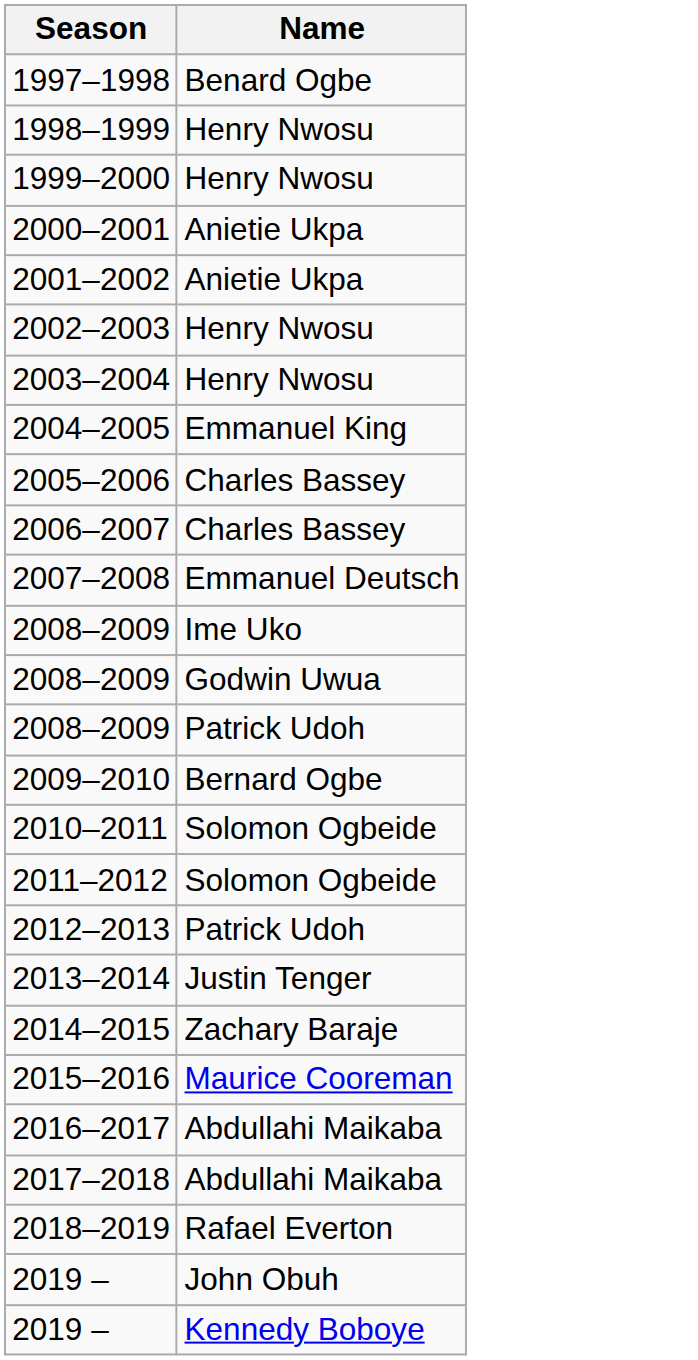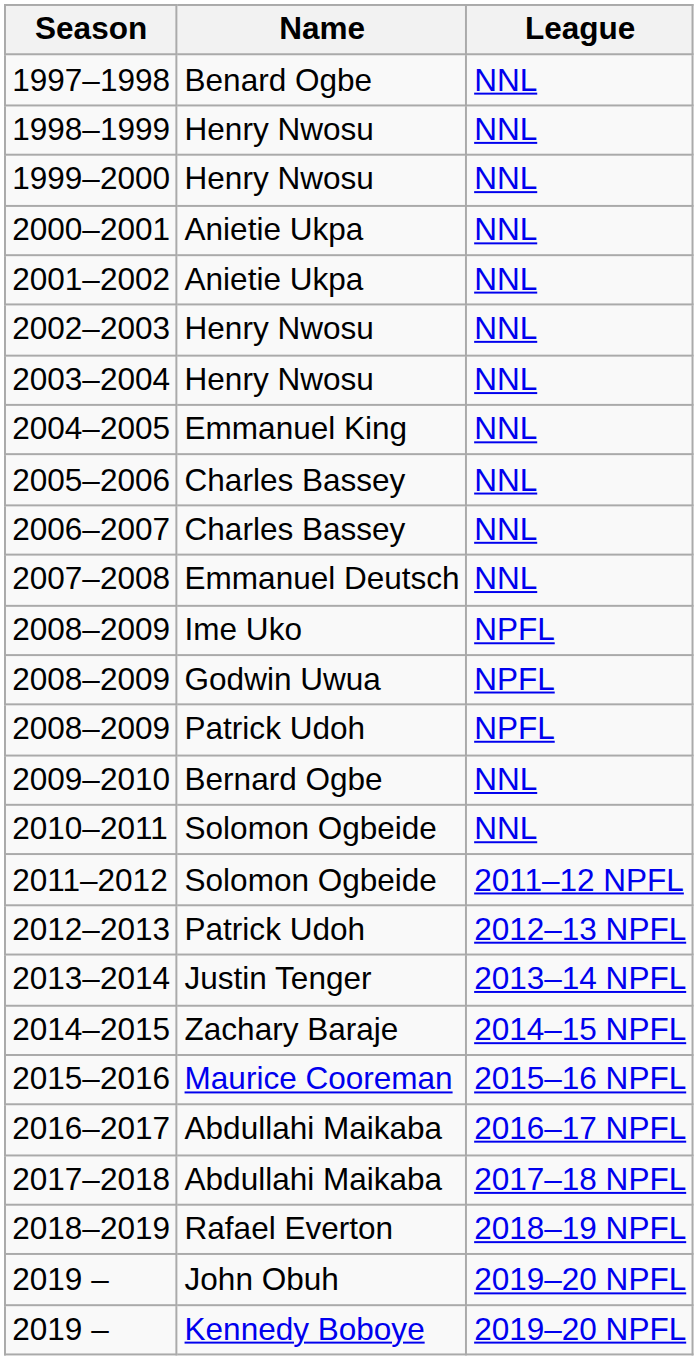+ column: League | NNL | NNL | NNL | NNL | NNL | NNL | NNL | NNL | NNL | NNL | NNL | NPFL | NPFL | NPFL | NNL | NNL | 2011–12 NPFL | 2012–13 NPFL | 2013–14 NPFL | 2014–15 NPFL | 2015–16 NPFL | 2016–17 NPFL | 2017–18 NPFL | 2018–19 NPFL | 2019–20 NPFL | 2019–20 NPFL
